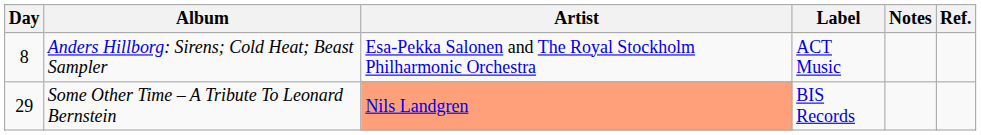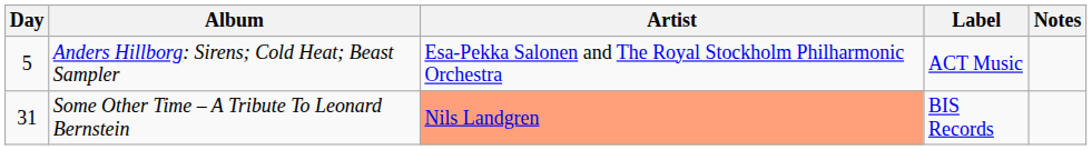- column: Ref.
Anders Hillborg: Sirens; Cold Heat; Beast Sampler | Day: 8 -> 5
Some Other Time – A Tribute To Leonard Bernstein | Day: 29 -> 31
